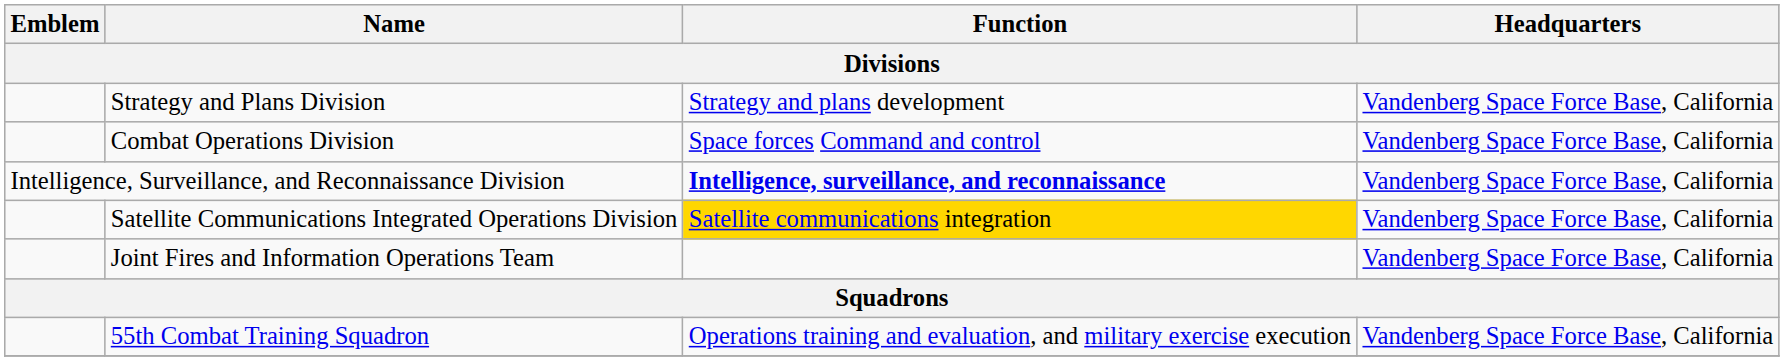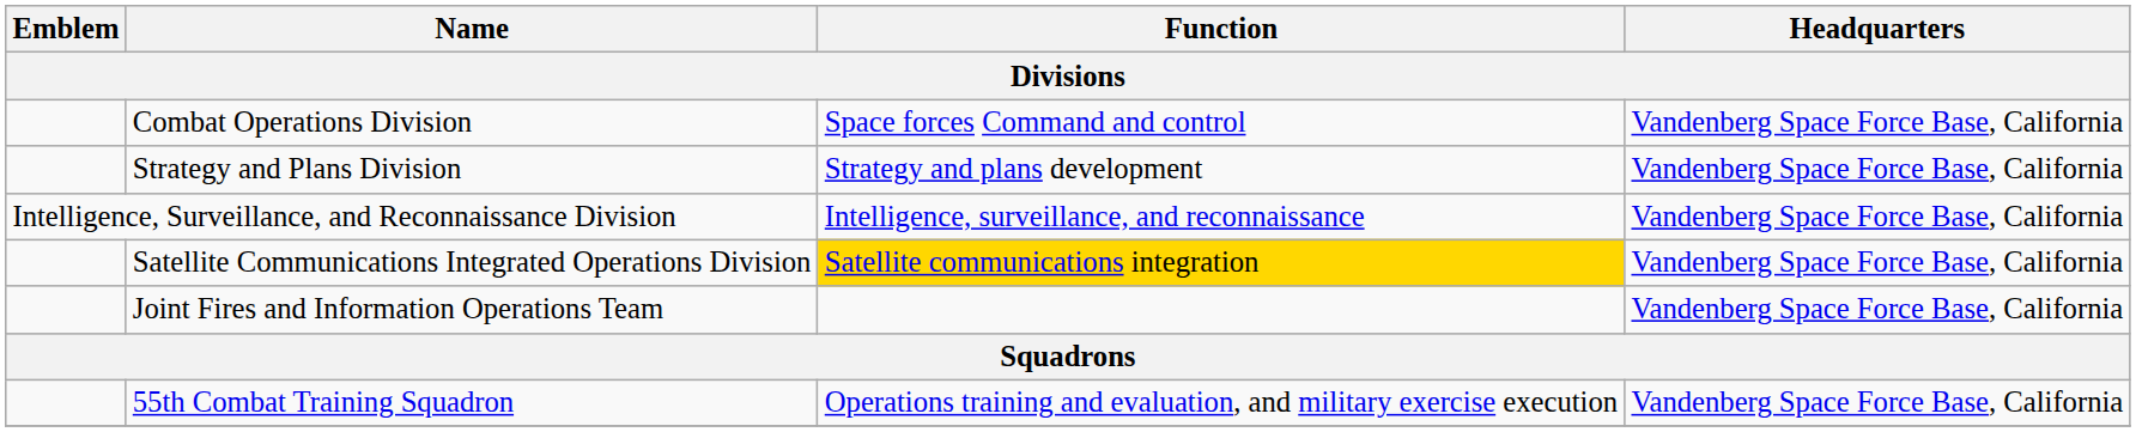rows swapped: Combat Operations Division <-> Strategy and Plans Division
Intelligence, Surveillance, and Reconnaissance Division | Function: bold -> normal
